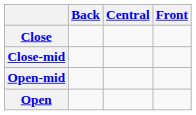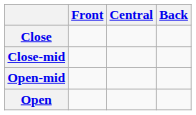columns swapped: Front <-> Back
